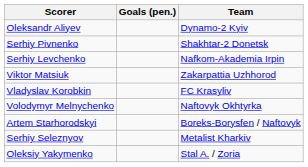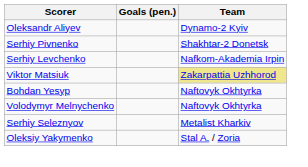Viktor Matsiuk | Team: no background -> khaki background
- row: Vladyslav Korobkin | FC Krasyliv
+ row: Bohdan Yesyp | Naftovyk Okhtyrka
- row: Artem Starhorodskyi | Boreks-Borysfen / Naftovyk
